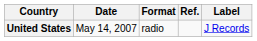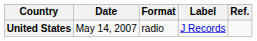columns swapped: Label <-> Ref.
